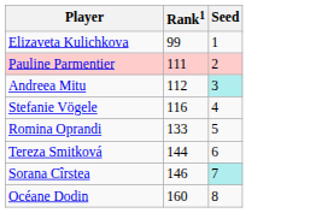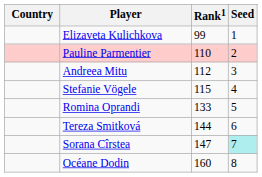+ column: Country
Pauline Parmentier | Rank1: 111 -> 110
Andreea Mitu | Seed: paleturquoise background -> no background
Stefanie Vögele | Rank1: 116 -> 115
Sorana Cîrstea | Rank1: 146 -> 147
